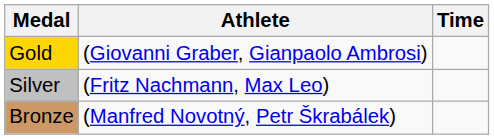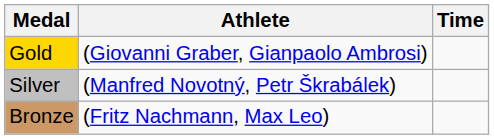Silver | Athlete: (Fritz Nachmann, Max Leo) -> (Manfred Novotný, Petr Škrabálek)
Bronze | Athlete: (Manfred Novotný, Petr Škrabálek) -> (Fritz Nachmann, Max Leo)
